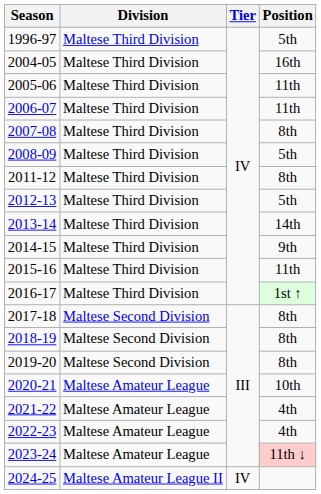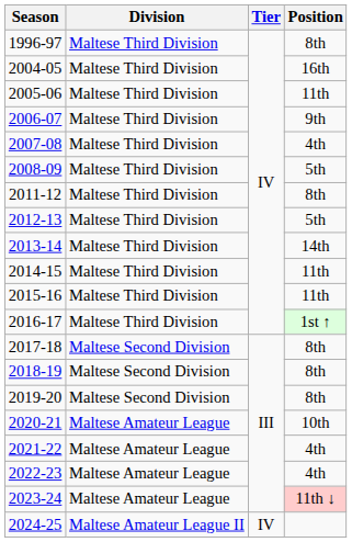1996-97 | Position: 5th -> 8th
2006-07 | Position: 11th -> 9th
2007-08 | Position: 8th -> 4th
2014-15 | Position: 9th -> 11th
